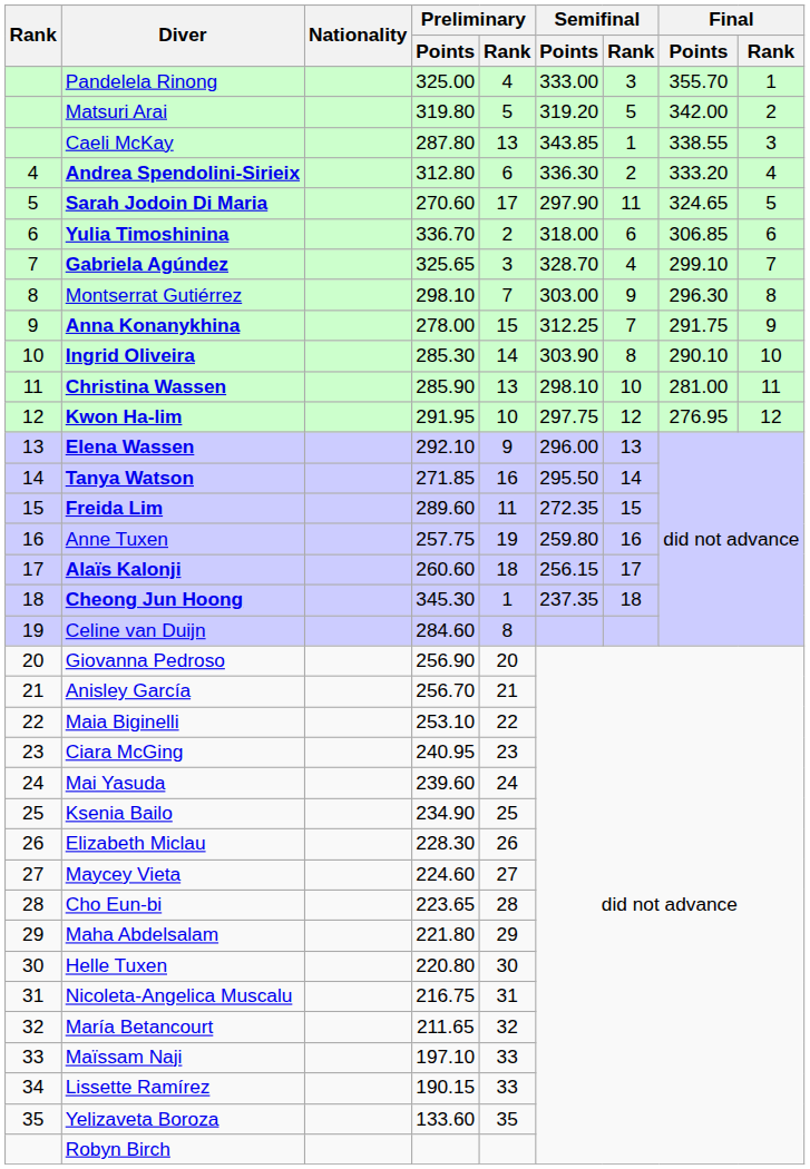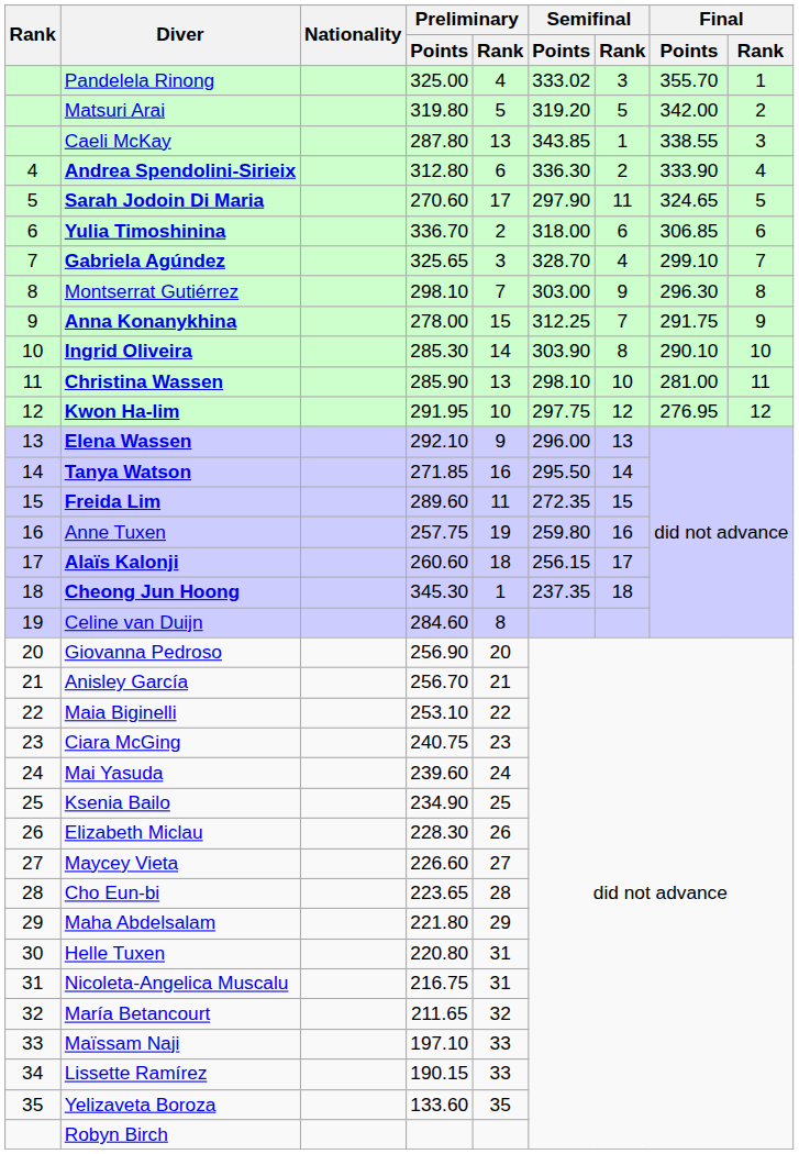Pandelela Rinong | Semifinal / Points: 333.00 -> 333.02
Andrea Spendolini-Sirieix | Final / Points: 333.20 -> 333.90
Ciara McGing | Preliminary / Points: 240.95 -> 240.75
Maycey Vieta | Preliminary / Points: 224.60 -> 226.60
Helle Tuxen | Preliminary / Rank: 30 -> 31
